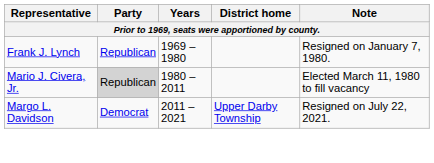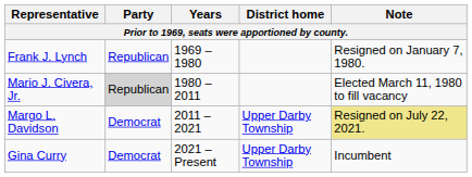Margo L. Davidson | Note: no background -> khaki background
+ row: Gina Curry | Democrat | 2021 – Present | Upper Darby Township | Incumbent
